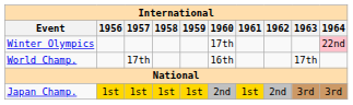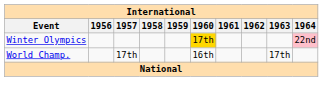Winter Olympics | 1960: no background -> gold background
- row: Japan Champ. | 1st | 1st | 1st | 1st | 2nd | 1st | 2nd | 3rd | 3rd
